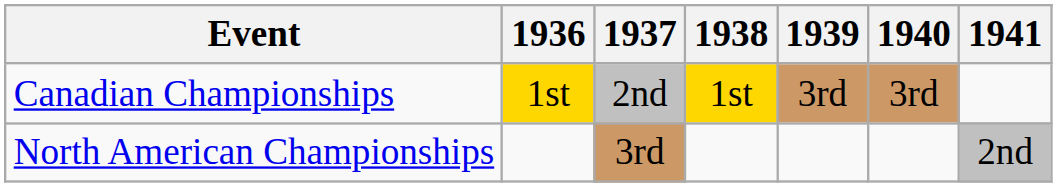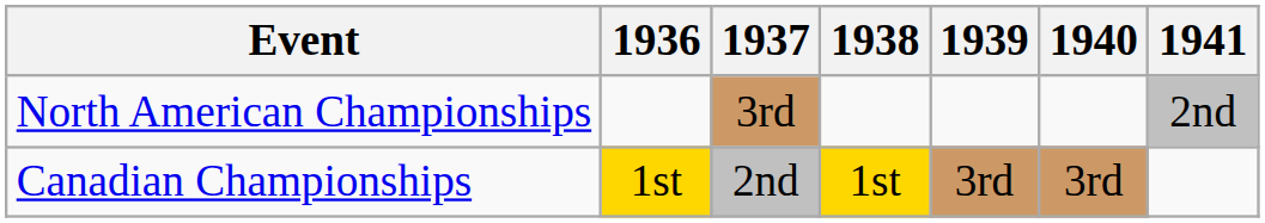rows swapped: North American Championships <-> Canadian Championships
